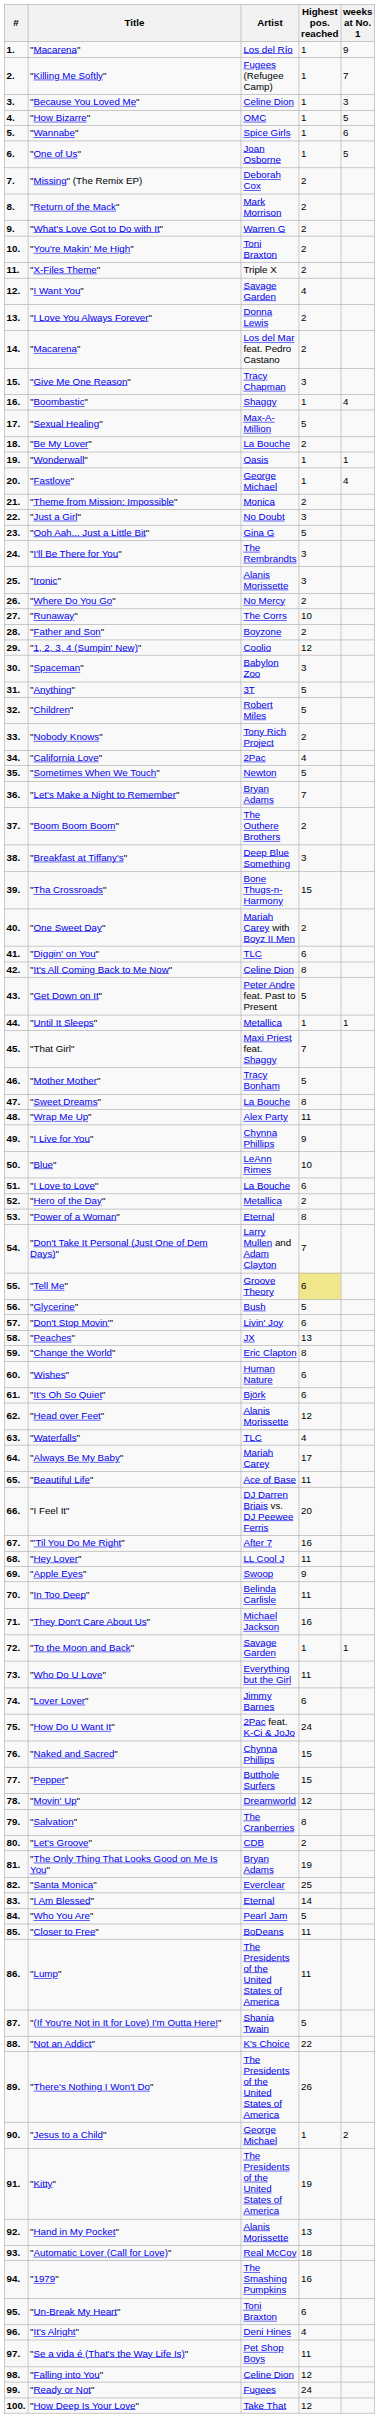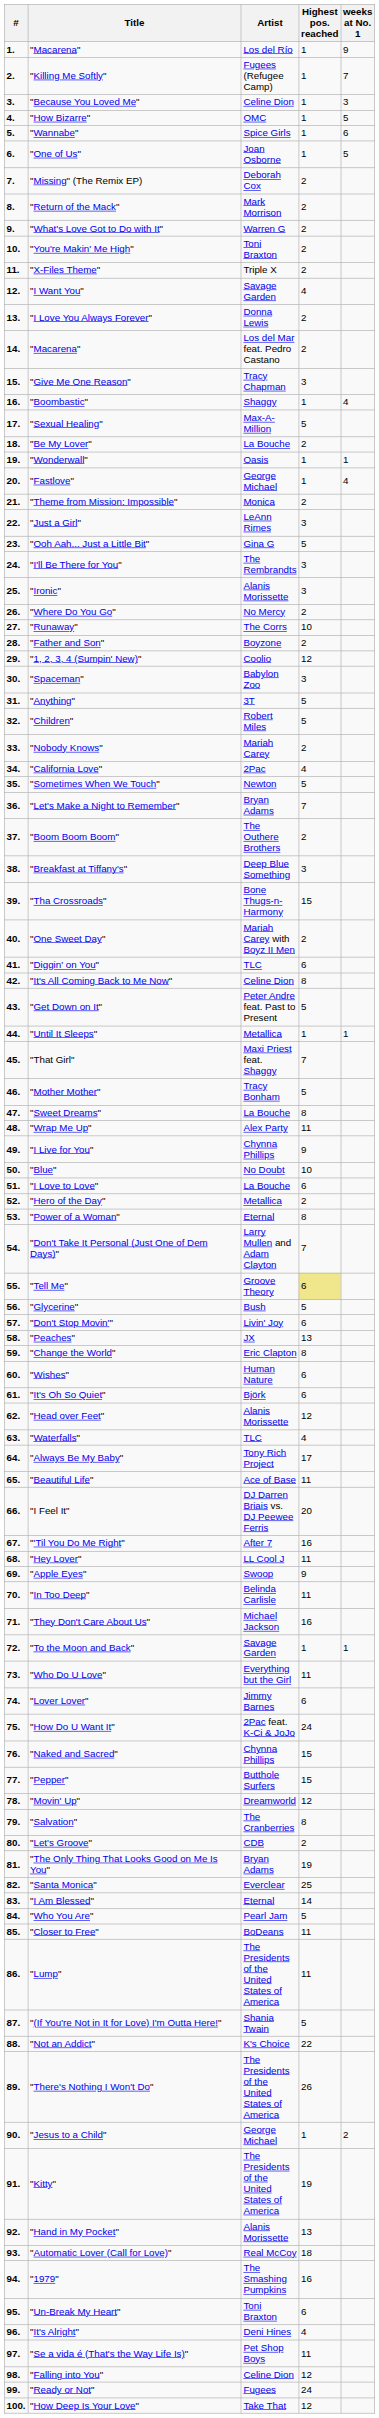"Just a Girl" | Artist: No Doubt -> LeAnn Rimes
"Nobody Knows" | Artist: Tony Rich Project -> Mariah Carey
"Blue" | Artist: LeAnn Rimes -> No Doubt
"Always Be My Baby" | Artist: Mariah Carey -> Tony Rich Project
